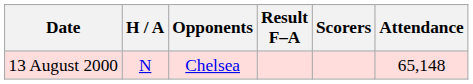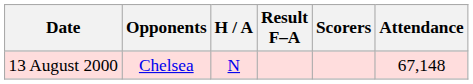columns swapped: Opponents <-> H / A
13 August 2000 | Attendance: 65,148 -> 67,148
